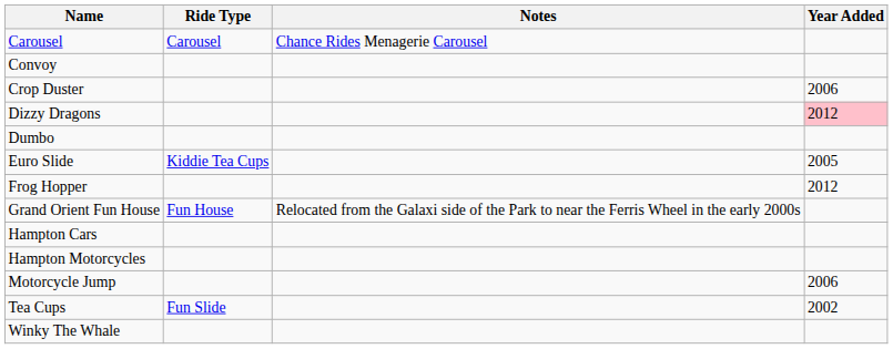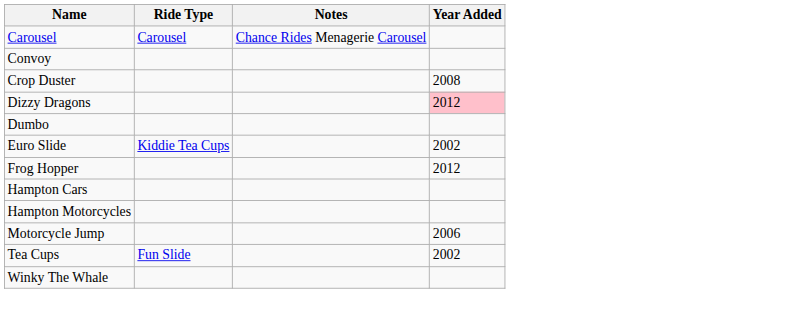Crop Duster | Year Added: 2006 -> 2008
Euro Slide | Year Added: 2005 -> 2002
- row: Grand Orient Fun House | Fun House | Relocated from the Galaxi side of the Park to near the Ferris Wheel in the early 2000s
